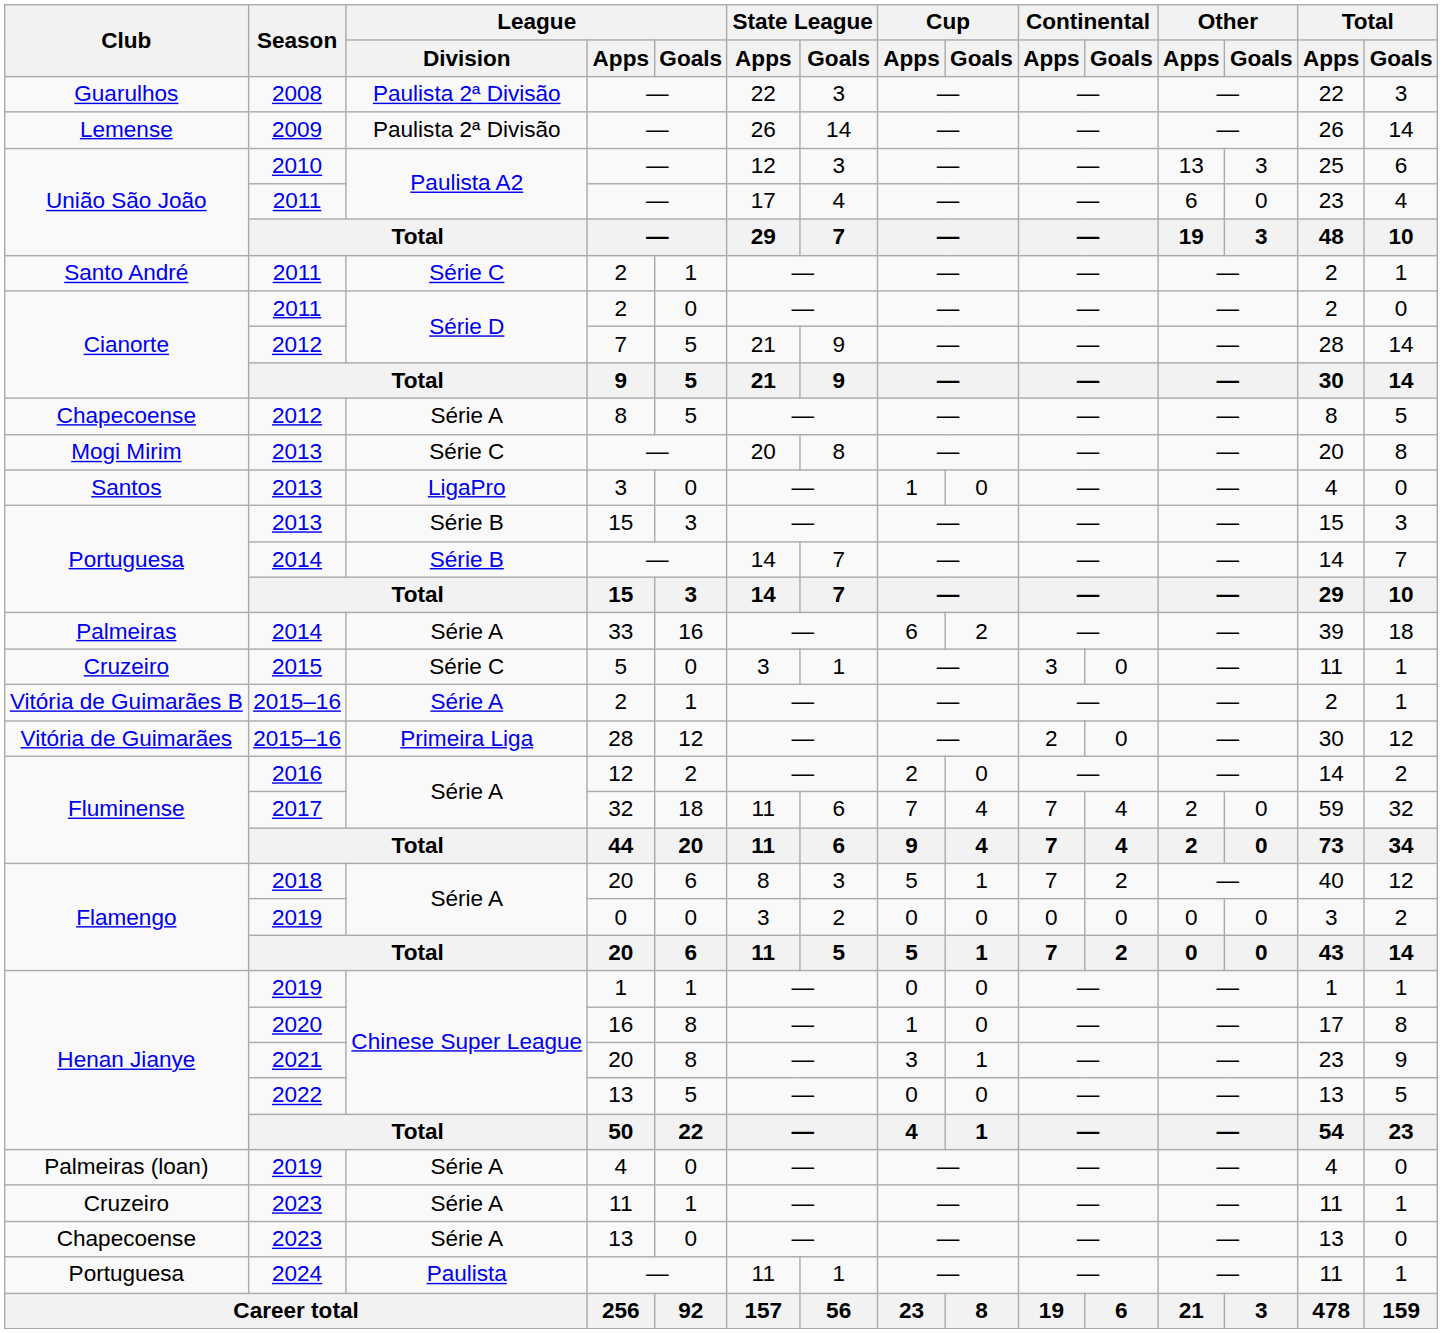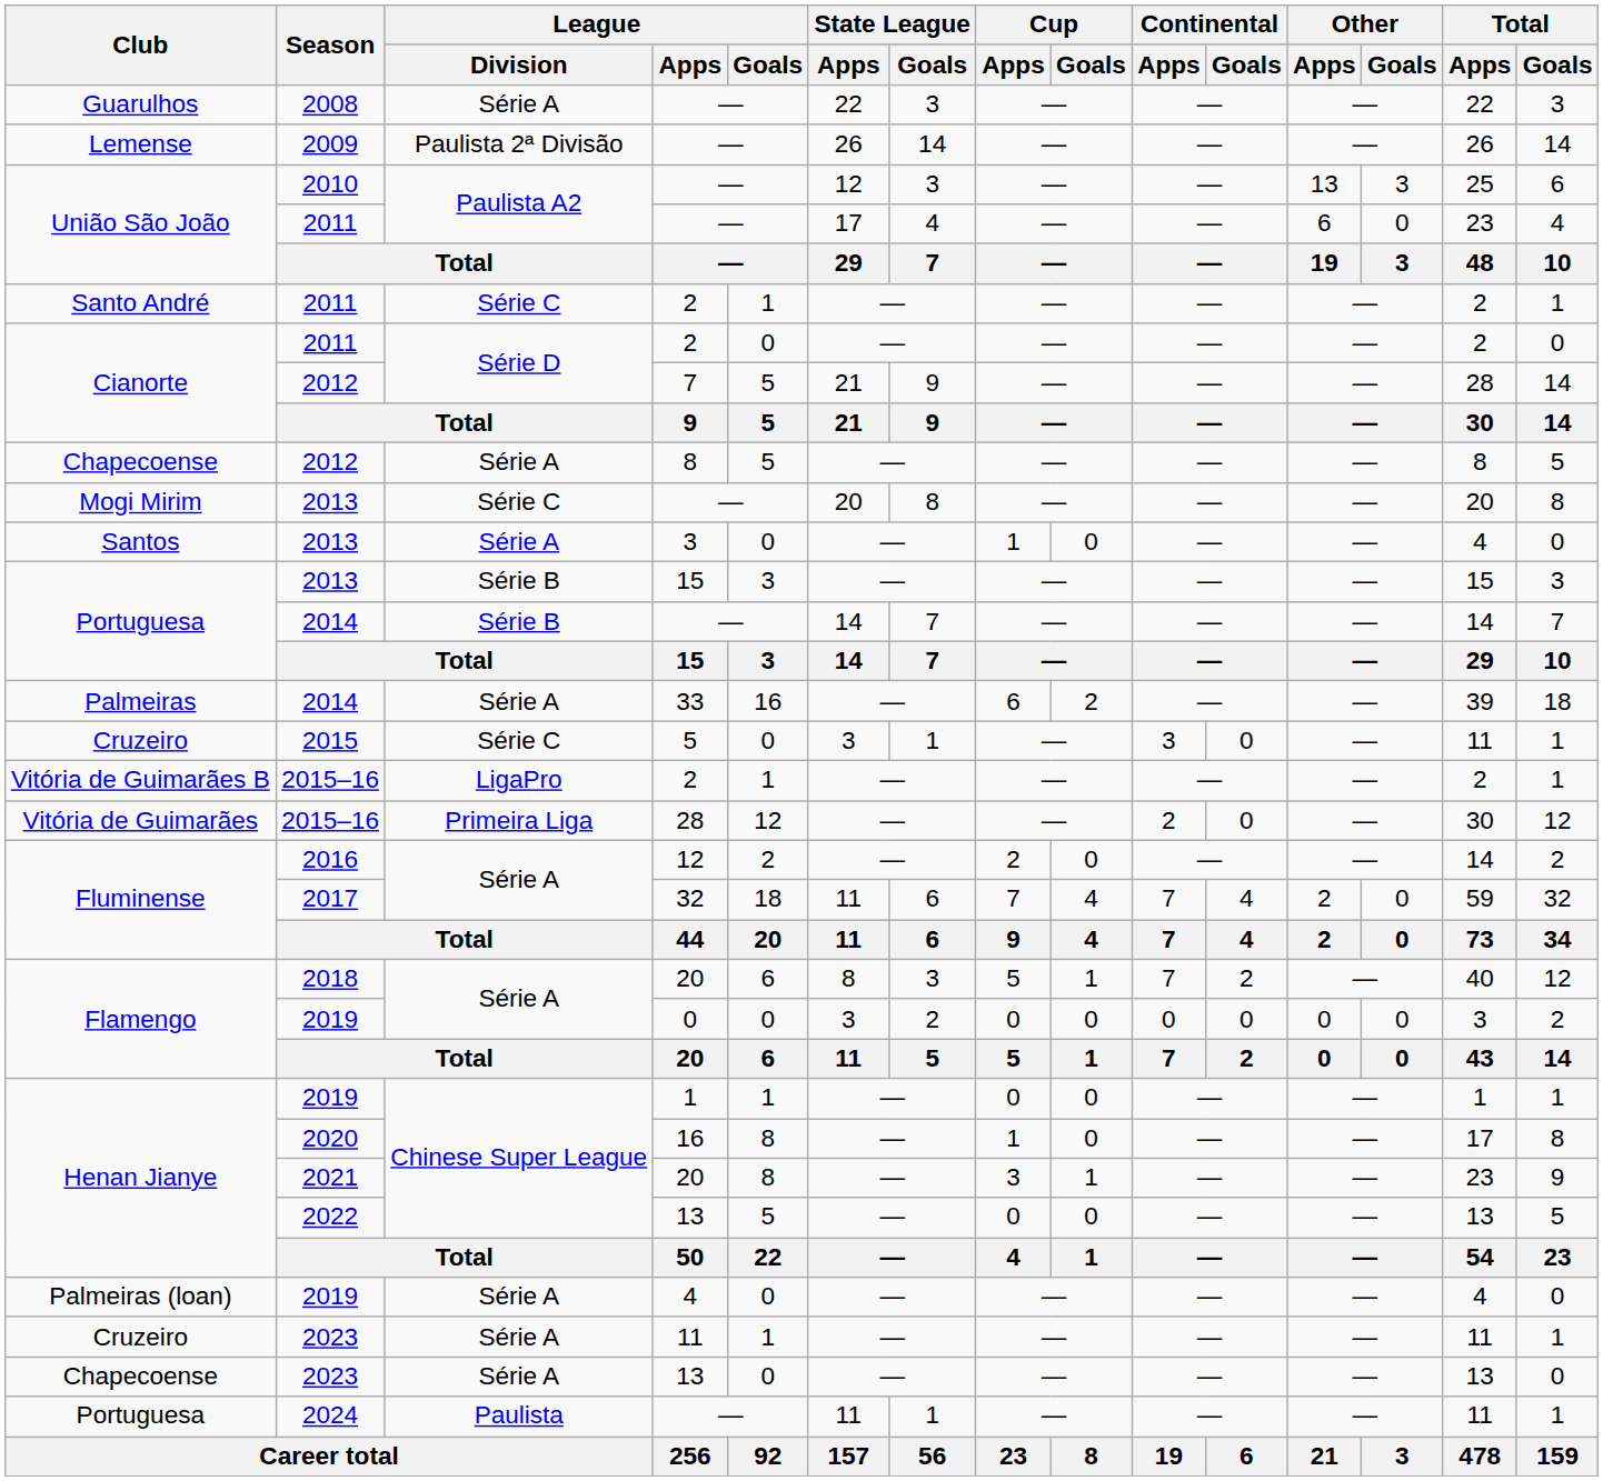2008 | League / Division: Paulista 2ª Divisão -> Série A
Santos / 2013 | League / Division: LigaPro -> Série A
Vitória de Guimarães B / 2015–16 | League / Division: Série A -> LigaPro
